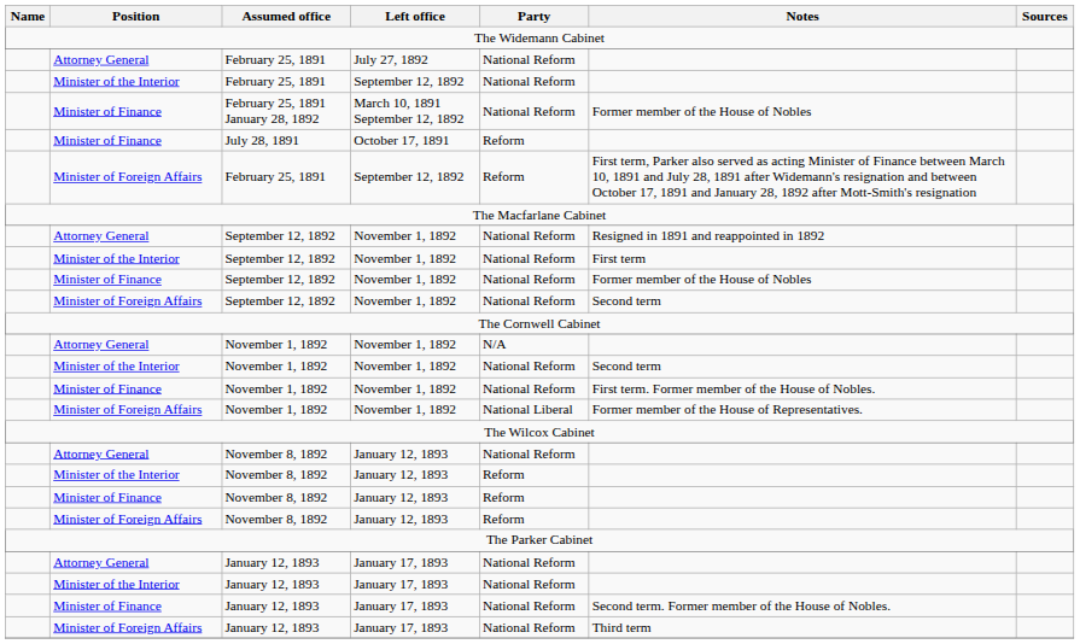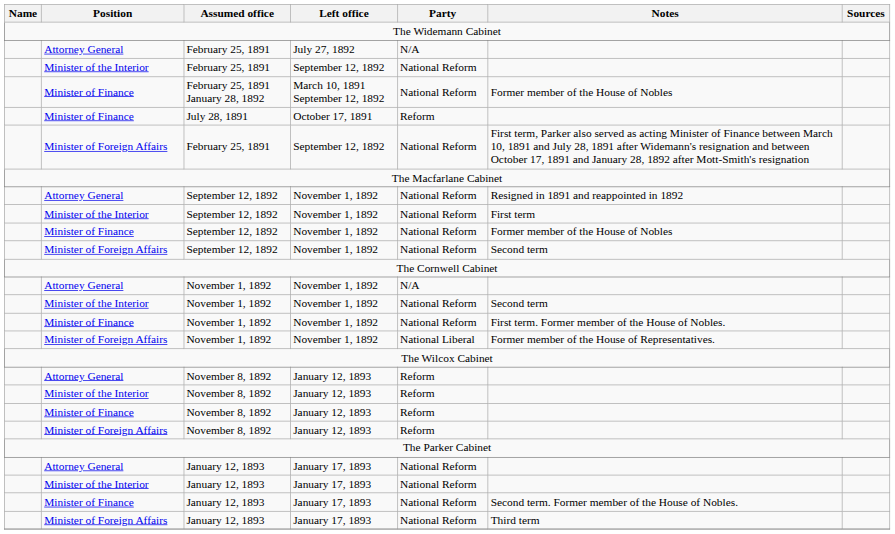Attorney General / February 25, 1891 | Party: National Reform -> N/A
Minister of Foreign Affairs / February 25, 1891 | Party: Reform -> National Reform
Attorney General / November 8, 1892 | Party: National Reform -> Reform
